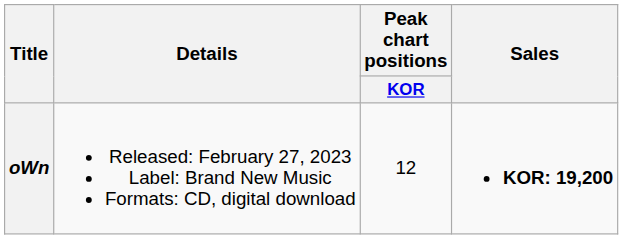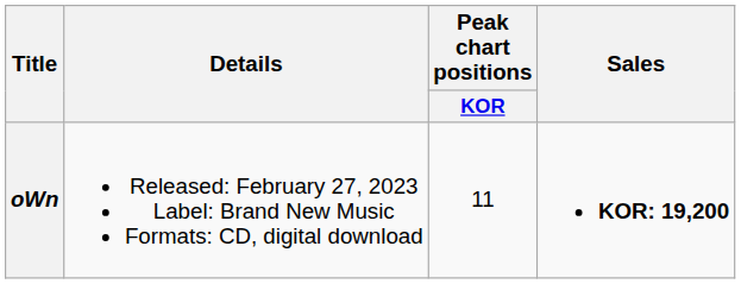oWn | Peak chart positions / KOR: 12 -> 11
